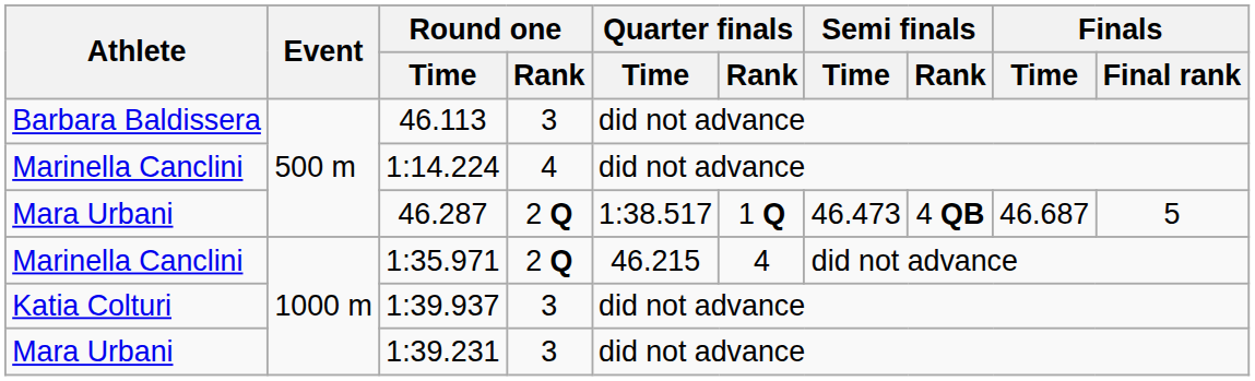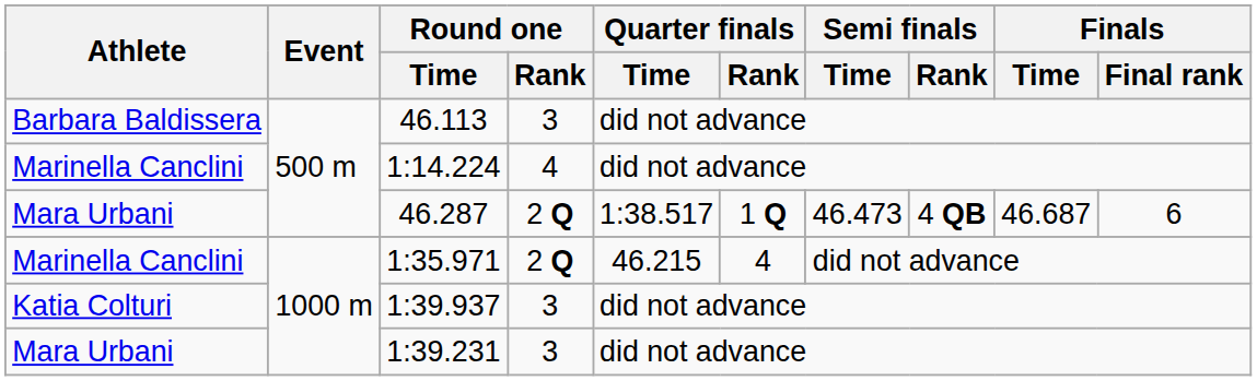46.287 | Finals / Final rank: 5 -> 6
